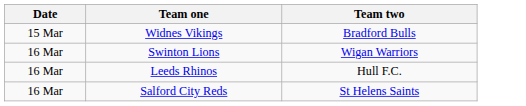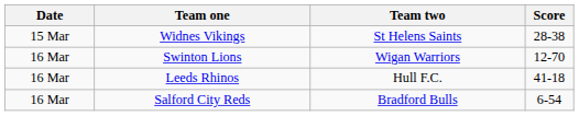+ column: Score | 28-38 | 12-70 | 41-18 | 6-54
Widnes Vikings | Team two: Bradford Bulls -> St Helens Saints
Salford City Reds | Team two: St Helens Saints -> Bradford Bulls
